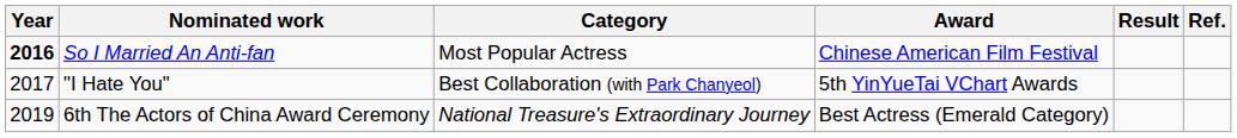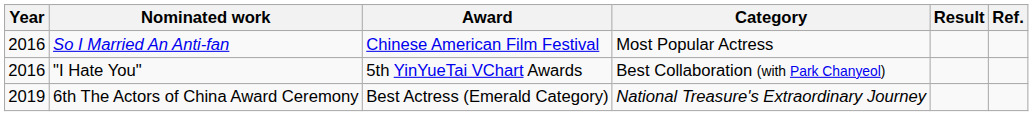columns swapped: Award <-> Category
So I Married An Anti-fan | Year: bold -> normal
"I Hate You" | Year: 2017 -> 2016
